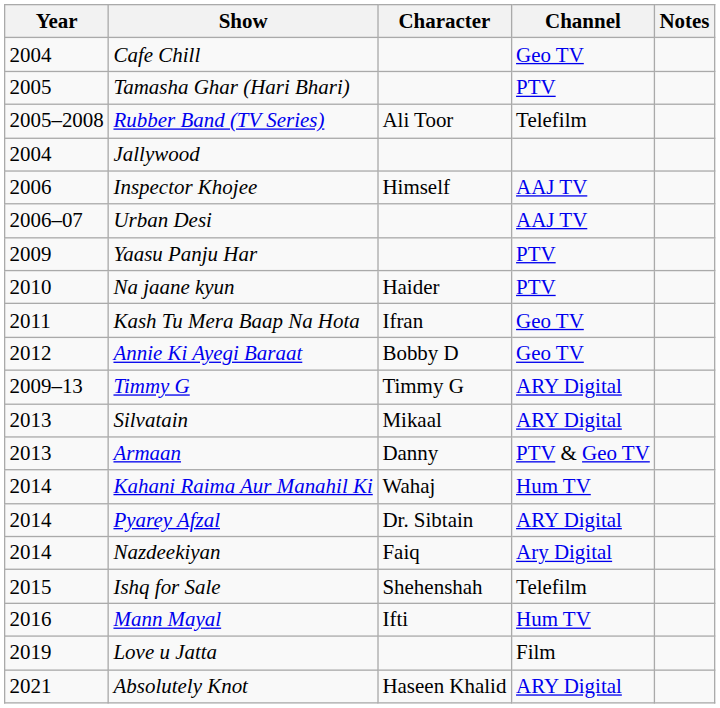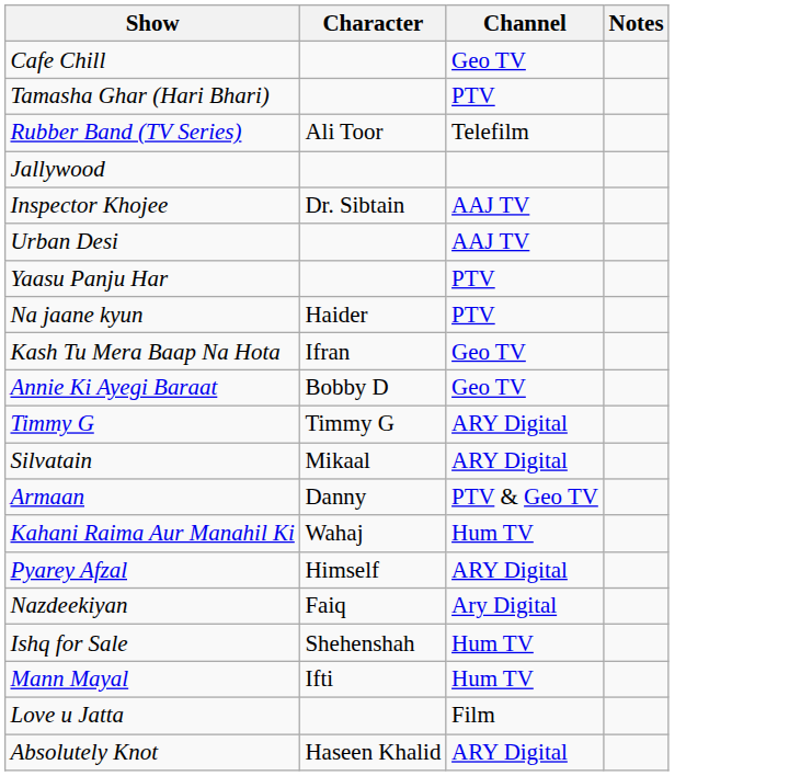- column: Year | 2004 | 2005 | 2005–2008 | 2004 | 2006 | 2006–07 | 2009 | 2010 | 2011 | 2012 | 2009–13 | 2013 | 2013 | 2014 | 2014 | 2014 | 2015 | 2016 | 2019 | 2021
Inspector Khojee | Character: Himself -> Dr. Sibtain
Pyarey Afzal | Character: Dr. Sibtain -> Himself
Ishq for Sale | Channel: Telefilm -> Hum TV
